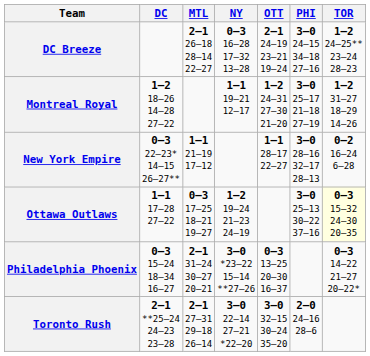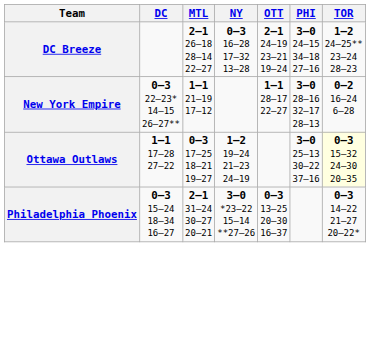- row: Montreal Royal | 1–2 18–26 14–28 27–22 | 1–1 19–21 12–17 | 1–2 24–31 27–30 21–20 | 3–0 25–17 21–18 27–19 | 1–2 31–27 18–29 14–26
- row: Toronto Rush | 2–1 **25–24 24–23 23–28 | 2–1 27–31 29–18 26–14 | 3–0 22–14 27–21 *22–20 | 3–0 32–15 30–24 35–20 | 2–0 24–16 28–6
